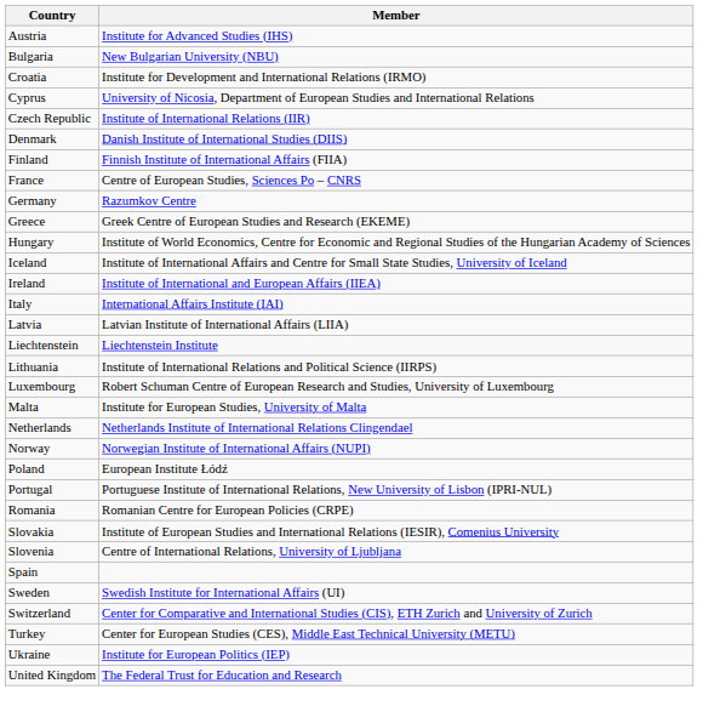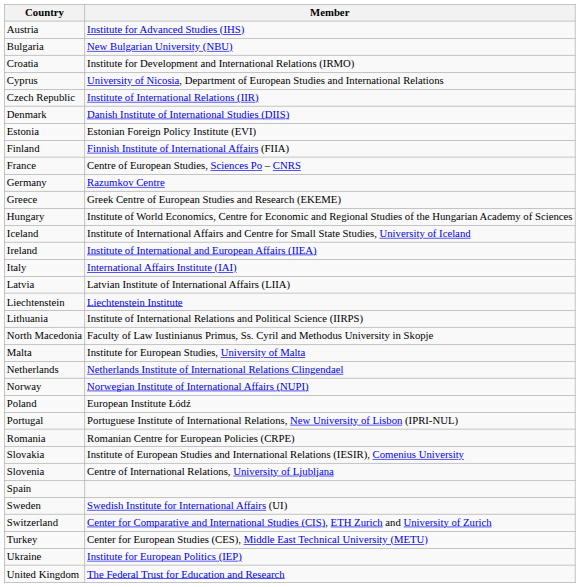+ row: Estonia | Estonian Foreign Policy Institute (EVI)
- row: Luxembourg | Robert Schuman Centre of European Research and Studies, University of Luxembourg
+ row: North Macedonia | Faculty of Law Iustinianus Primus, Ss. Cyril and Methodus University in Skopje
